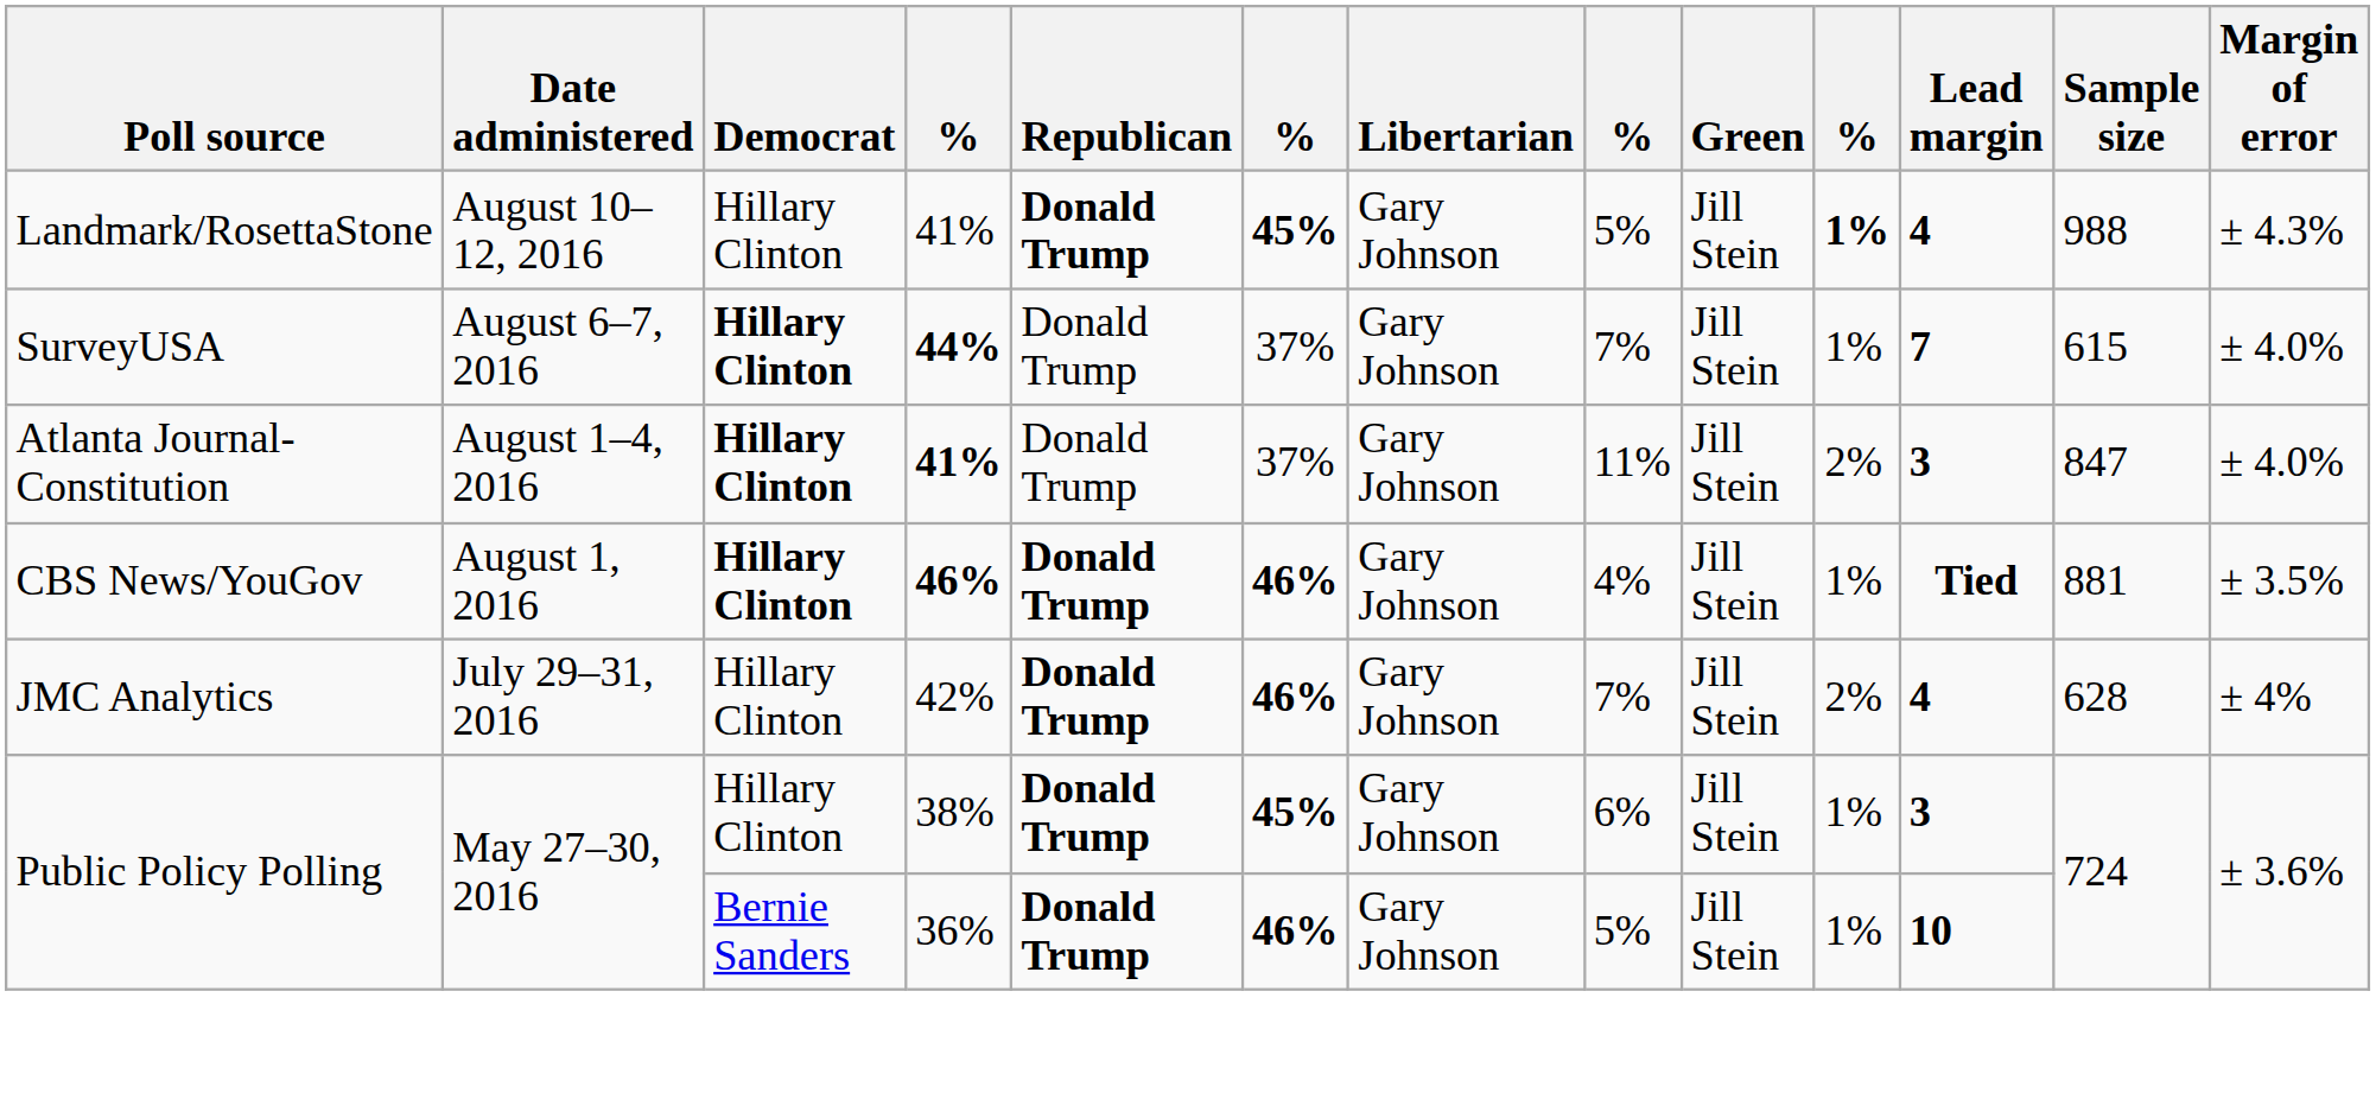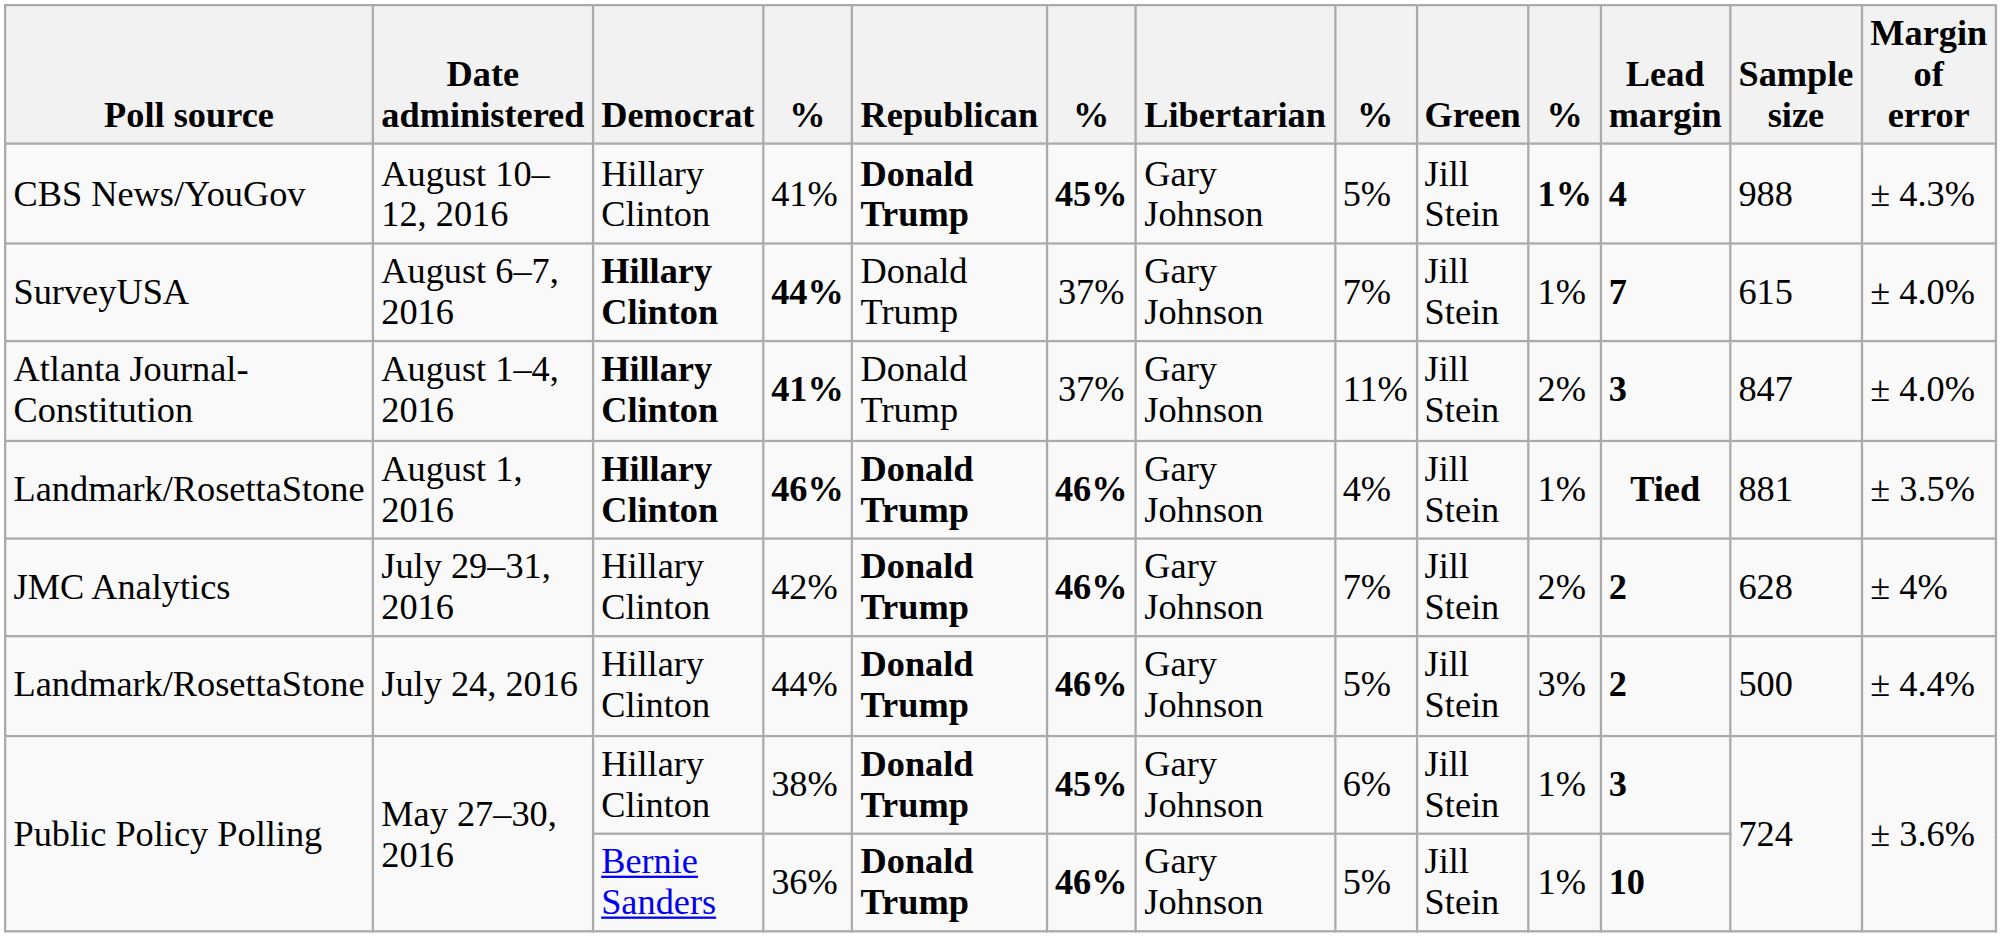August 10–12, 2016 | Poll source: Landmark/RosettaStone -> CBS News/YouGov
August 1, 2016 | Poll source: CBS News/YouGov -> Landmark/RosettaStone
July 29–31, 2016 | Lead margin: 4 -> 2
+ row: Landmark/RosettaStone | July 24, 2016 | Hillary Clinton | 44% | Donald Trump | 46% | Gary Johnson | 5% | Jill Stein | 3% | 2 | 500 | ± 4.4%
